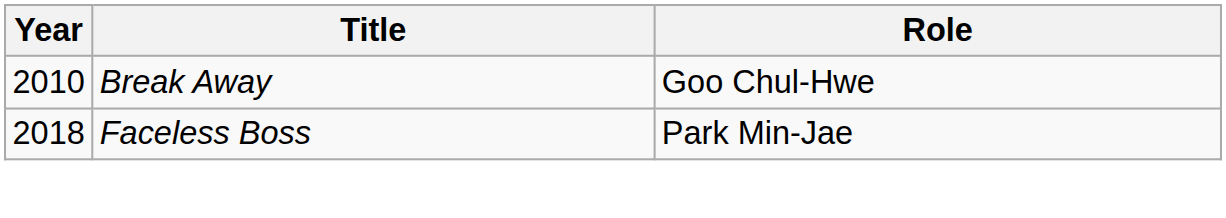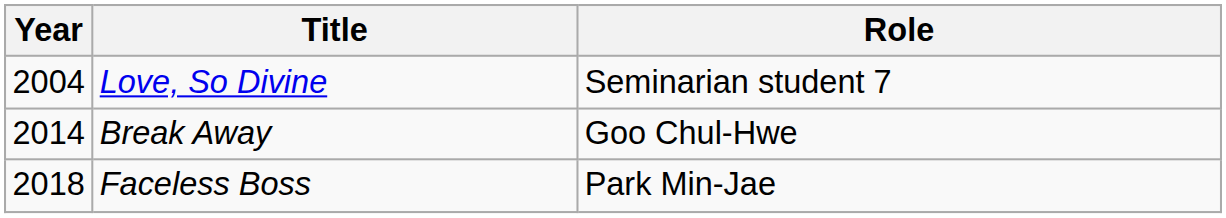+ row: 2004 | Love, So Divine | Seminarian student 7
Break Away | Year: 2010 -> 2014
